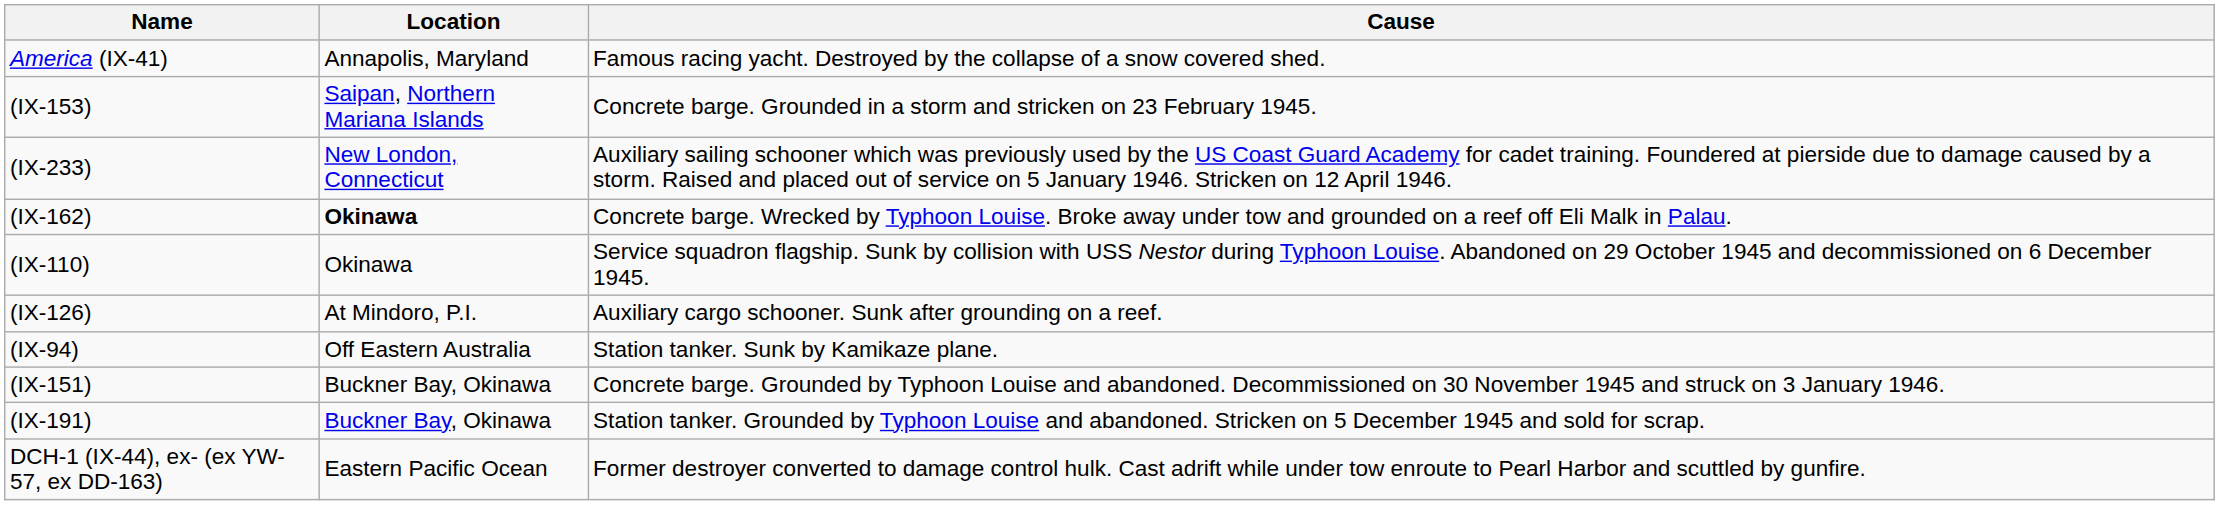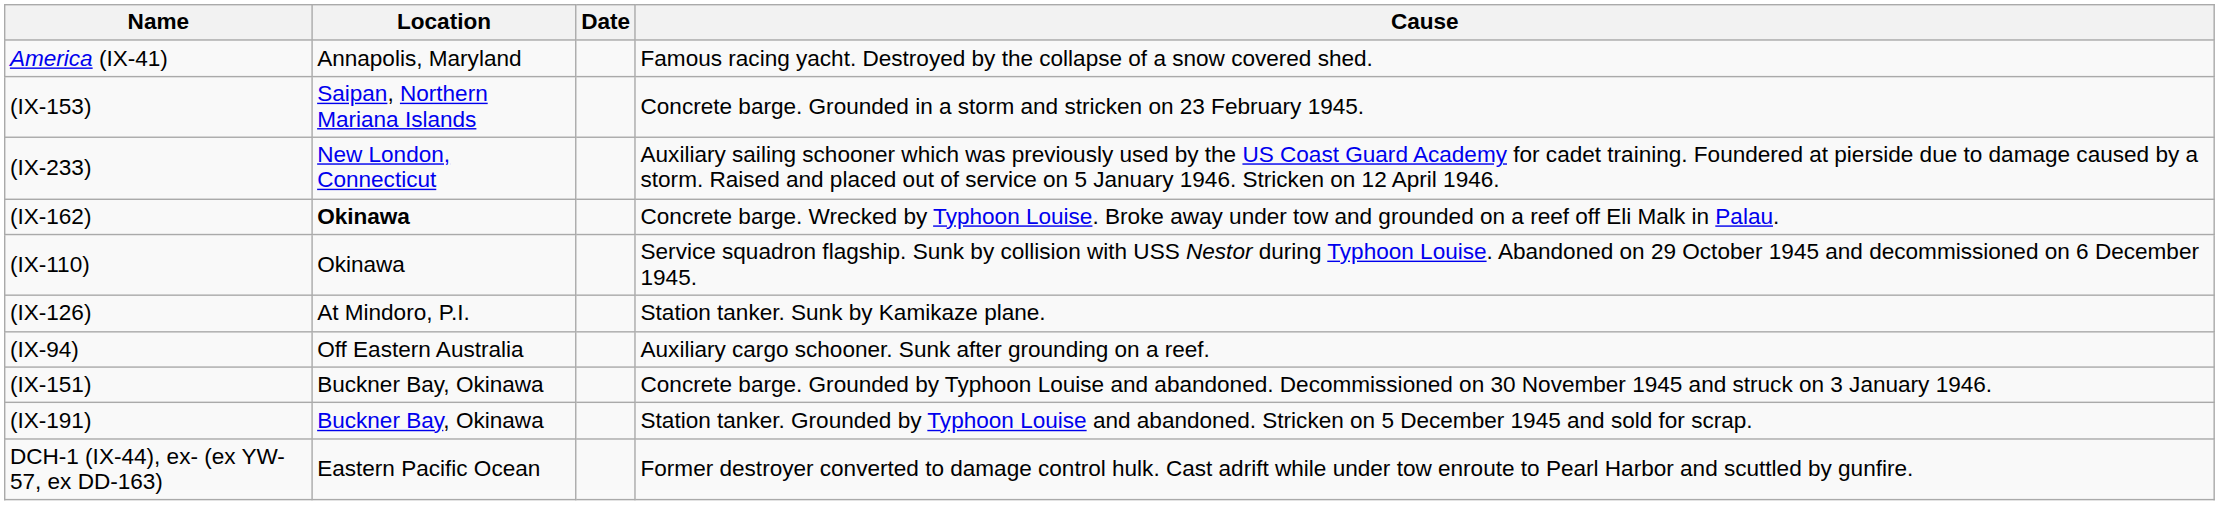+ column: Date
(IX-126) | Cause: Auxiliary cargo schooner. Sunk after grounding on a reef. -> Station tanker. Sunk by Kamikaze plane.
(IX-94) | Cause: Station tanker. Sunk by Kamikaze plane. -> Auxiliary cargo schooner. Sunk after grounding on a reef.
